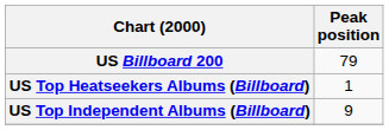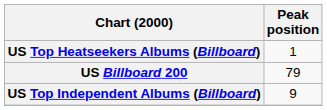rows swapped: US Billboard 200 <-> US Top Heatseekers Albums (Billboard)
